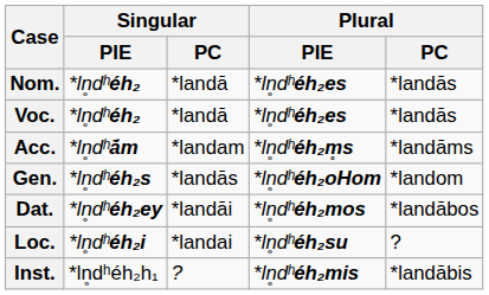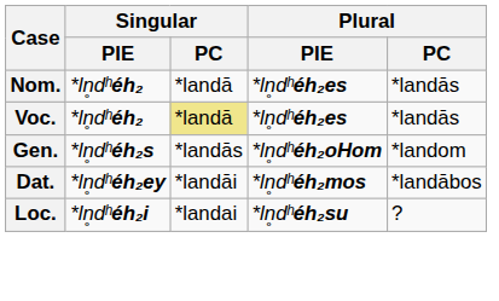Voc. | Singular / PC: no background -> khaki background
- row: Acc. | *ln̥dʰā́m | *landam | *ln̥dʰéh₂m̥s | *landāms
- row: Inst. | *ln̥dʰéh₂h₁ | ? | *ln̥dʰéh₂mis | *landābis
